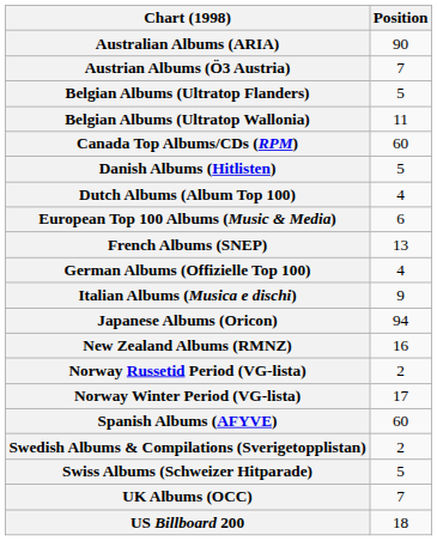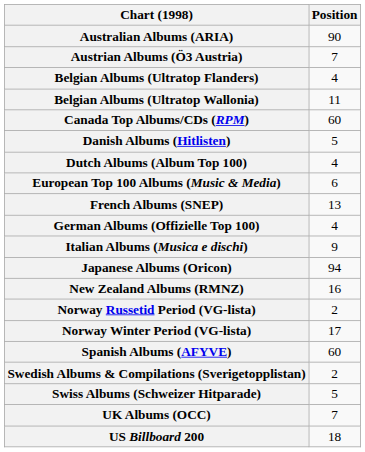Belgian Albums (Ultratop Flanders) | Position: 5 -> 4
